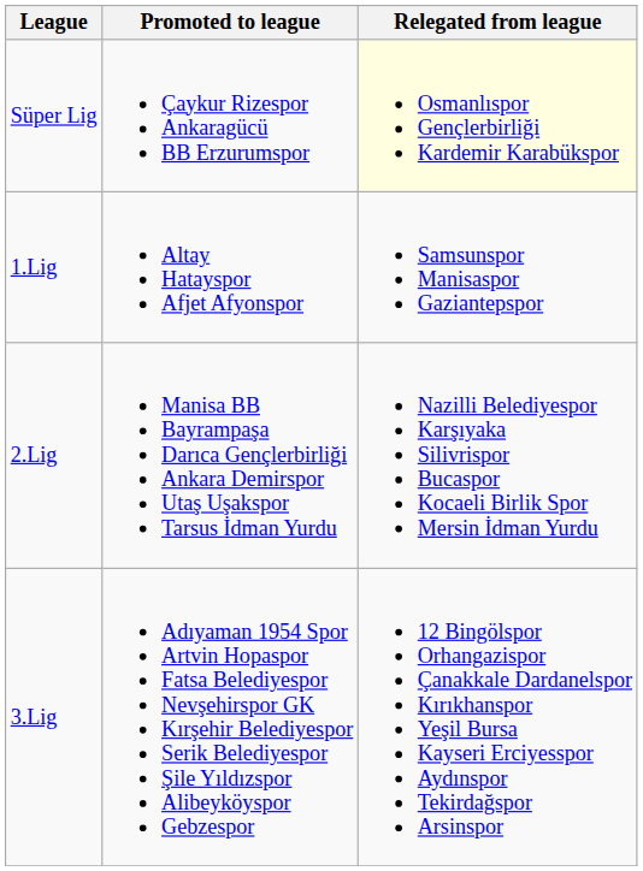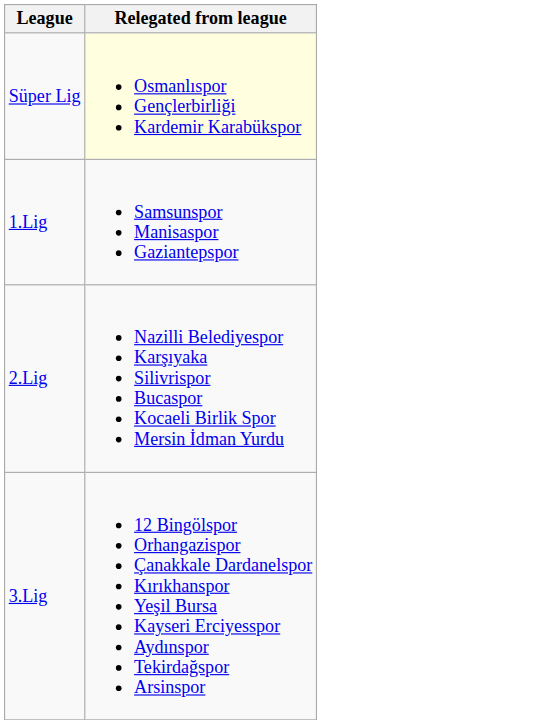- column: Promoted to league | Çaykur Rizespor Ankaragücü BB Erzurumspor | Altay Hatayspor Afjet Afyonspor | Manisa BB Bayrampaşa Darıca Gençlerbirliği Ankara Demirspor Utaş Uşakspor Tarsus İdman Yurdu | Adıyaman 1954 Spor Artvin Hopaspor Fatsa Belediyespor Nevşehirspor GK Kırşehir Belediyespor Serik Belediyespor Şile Yıldızspor Alibeyköyspor Gebzespor
